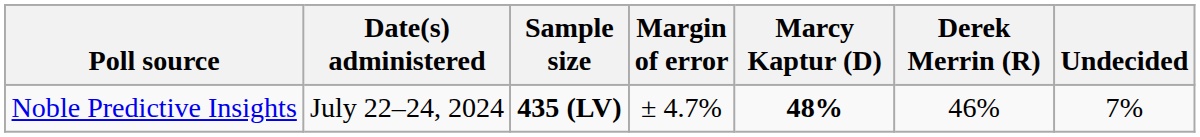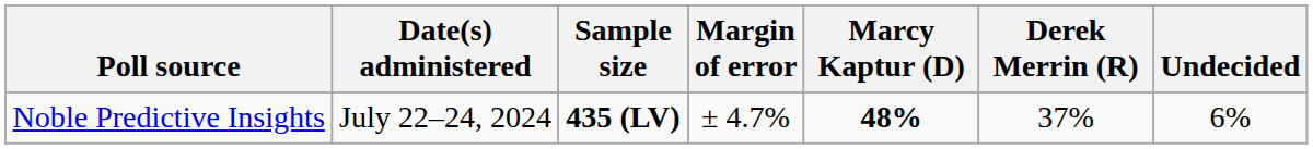Noble Predictive Insights | Derek Merrin (R): 46% -> 37%
Noble Predictive Insights | Undecided: 7% -> 6%
